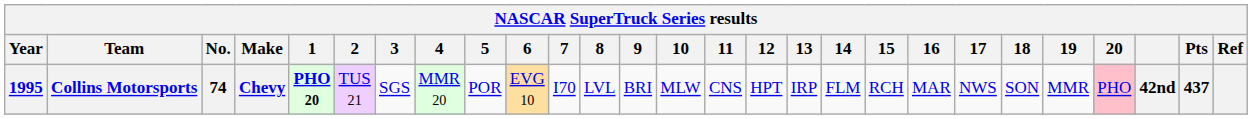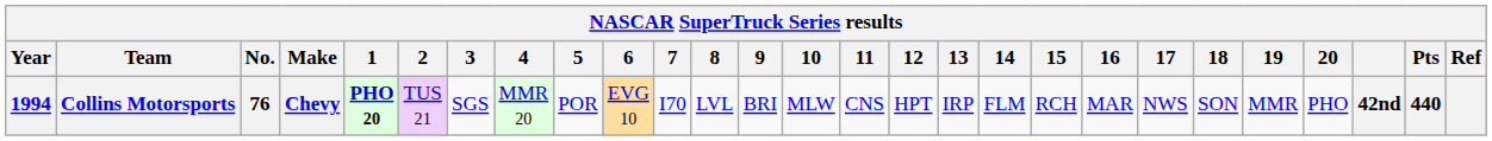Collins Motorsports | Year: 1995 -> 1994
Collins Motorsports | No.: 74 -> 76
Collins Motorsports | 20: pink background -> no background
Collins Motorsports | Pts: 437 -> 440
